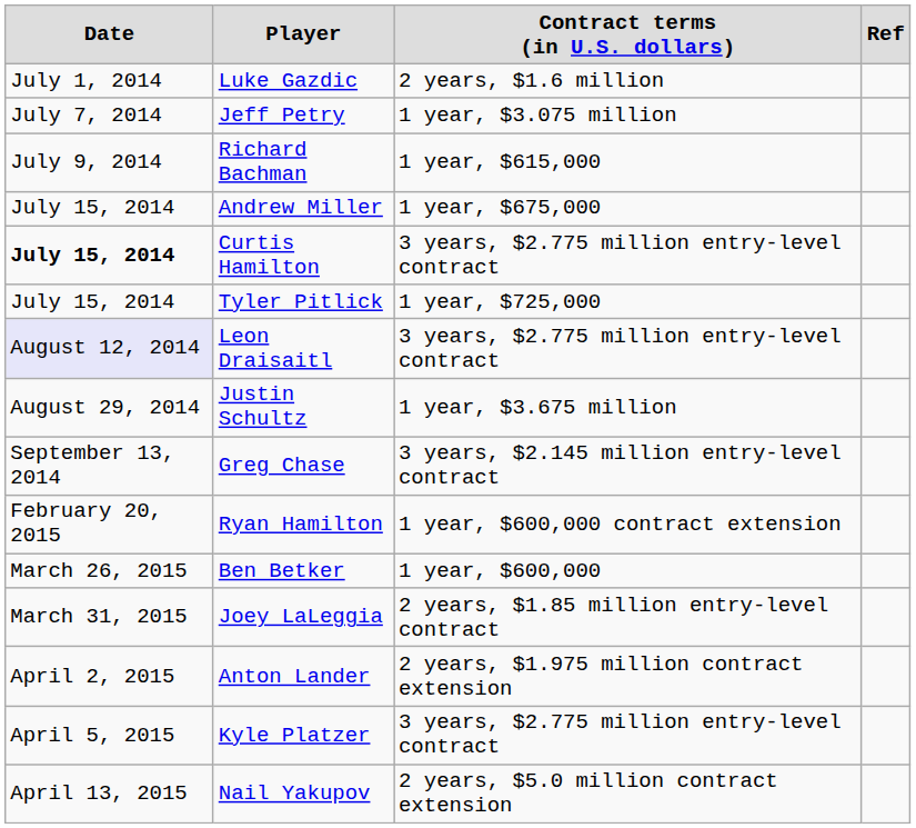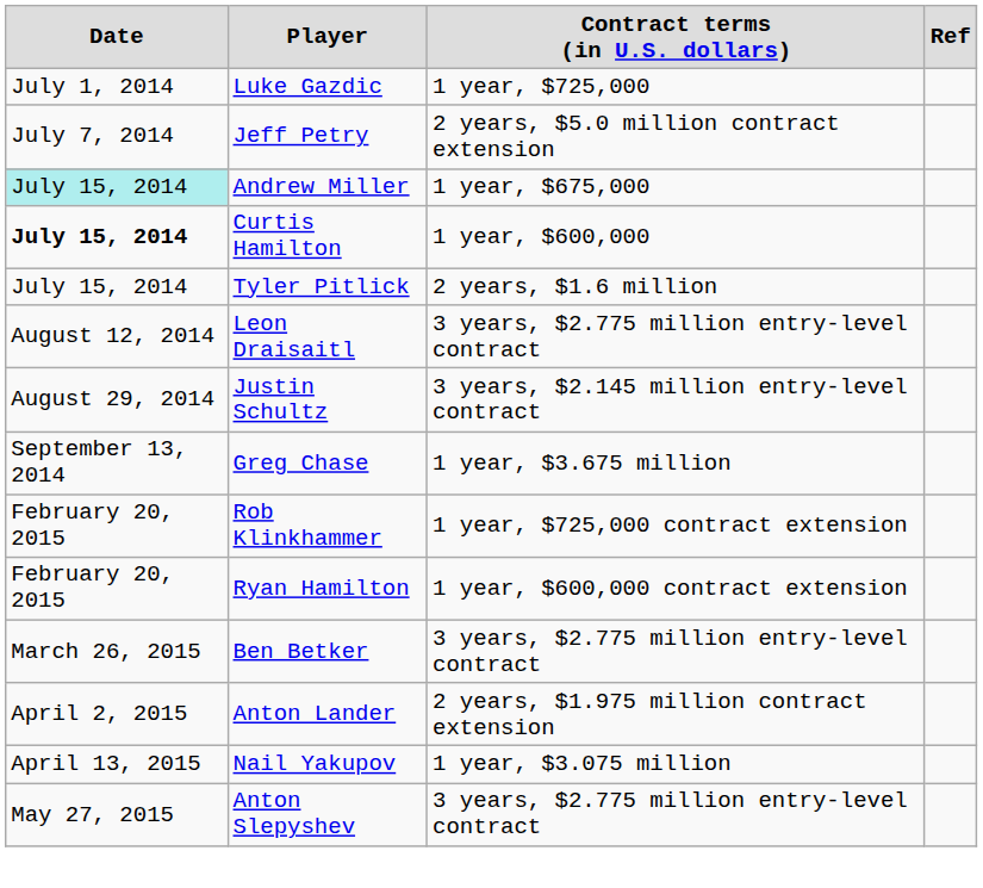Luke Gazdic | column 3: 2 years, $1.6 million -> 1 year, $725,000
Jeff Petry | column 3: 1 year, $3.075 million -> 2 years, $5.0 million contract extension
- row: July 9, 2014 | Richard Bachman | 1 year, $615,000
Andrew Miller | column 1: no background -> paleturquoise background
Curtis Hamilton | column 3: 3 years, $2.775 million entry-level contract -> 1 year, $600,000
Tyler Pitlick | column 3: 1 year, $725,000 -> 2 years, $1.6 million
Leon Draisaitl | column 1: lavender background -> no background
Justin Schultz | column 3: 1 year, $3.675 million -> 3 years, $2.145 million entry-level contract
Greg Chase | column 3: 3 years, $2.145 million entry-level contract -> 1 year, $3.675 million
+ row: February 20, 2015 | Rob Klinkhammer | 1 year, $725,000 contract extension
Ben Betker | column 3: 1 year, $600,000 -> 3 years, $2.775 million entry-level contract
- row: March 31, 2015 | Joey LaLeggia | 2 years, $1.85 million entry-level contract
- row: April 5, 2015 | Kyle Platzer | 3 years, $2.775 million entry-level contract
Nail Yakupov | column 3: 2 years, $5.0 million contract extension -> 1 year, $3.075 million
+ row: May 27, 2015 | Anton Slepyshev | 3 years, $2.775 million entry-level contract
